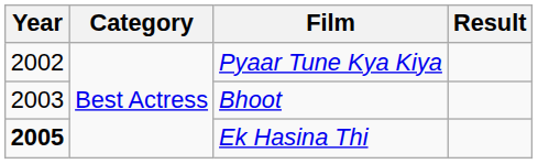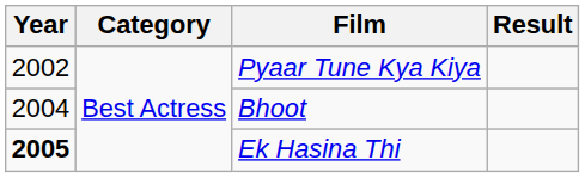Bhoot | Year: 2003 -> 2004
